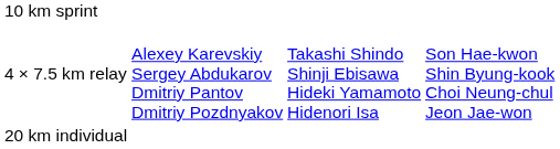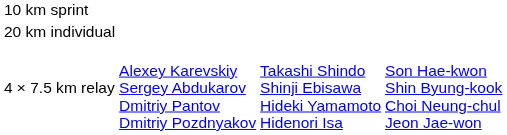rows swapped: 20 km individual <-> 4 × 7.5 km relay
